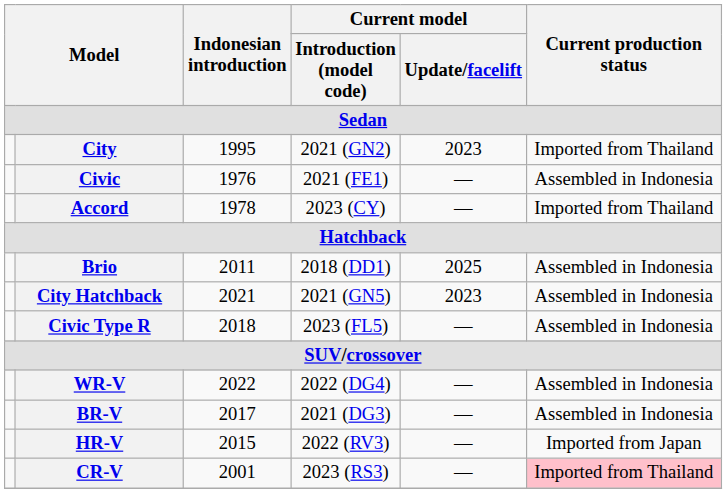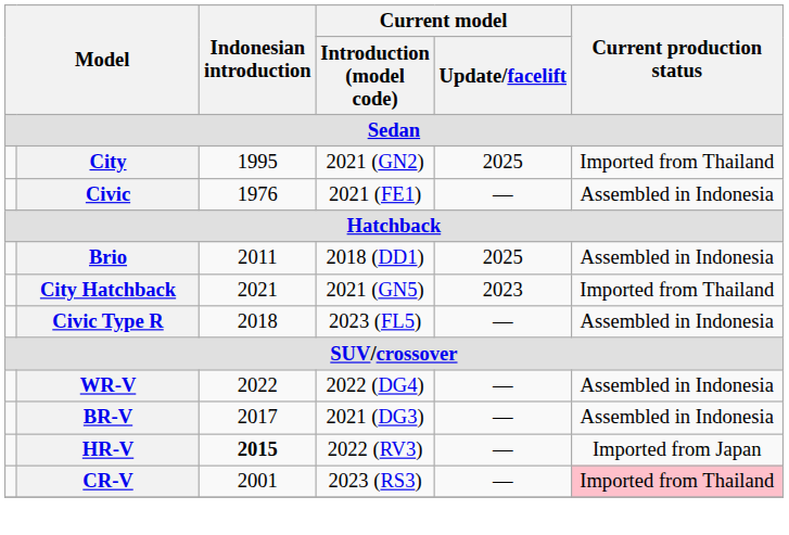City | Current model / Update/facelift: 2023 -> 2025
- row: Accord | 1978 | 2023 (CY) | — | Imported from Thailand
City Hatchback | Current production status: Assembled in Indonesia -> Imported from Thailand
HR-V | Indonesian introduction: normal -> bold
